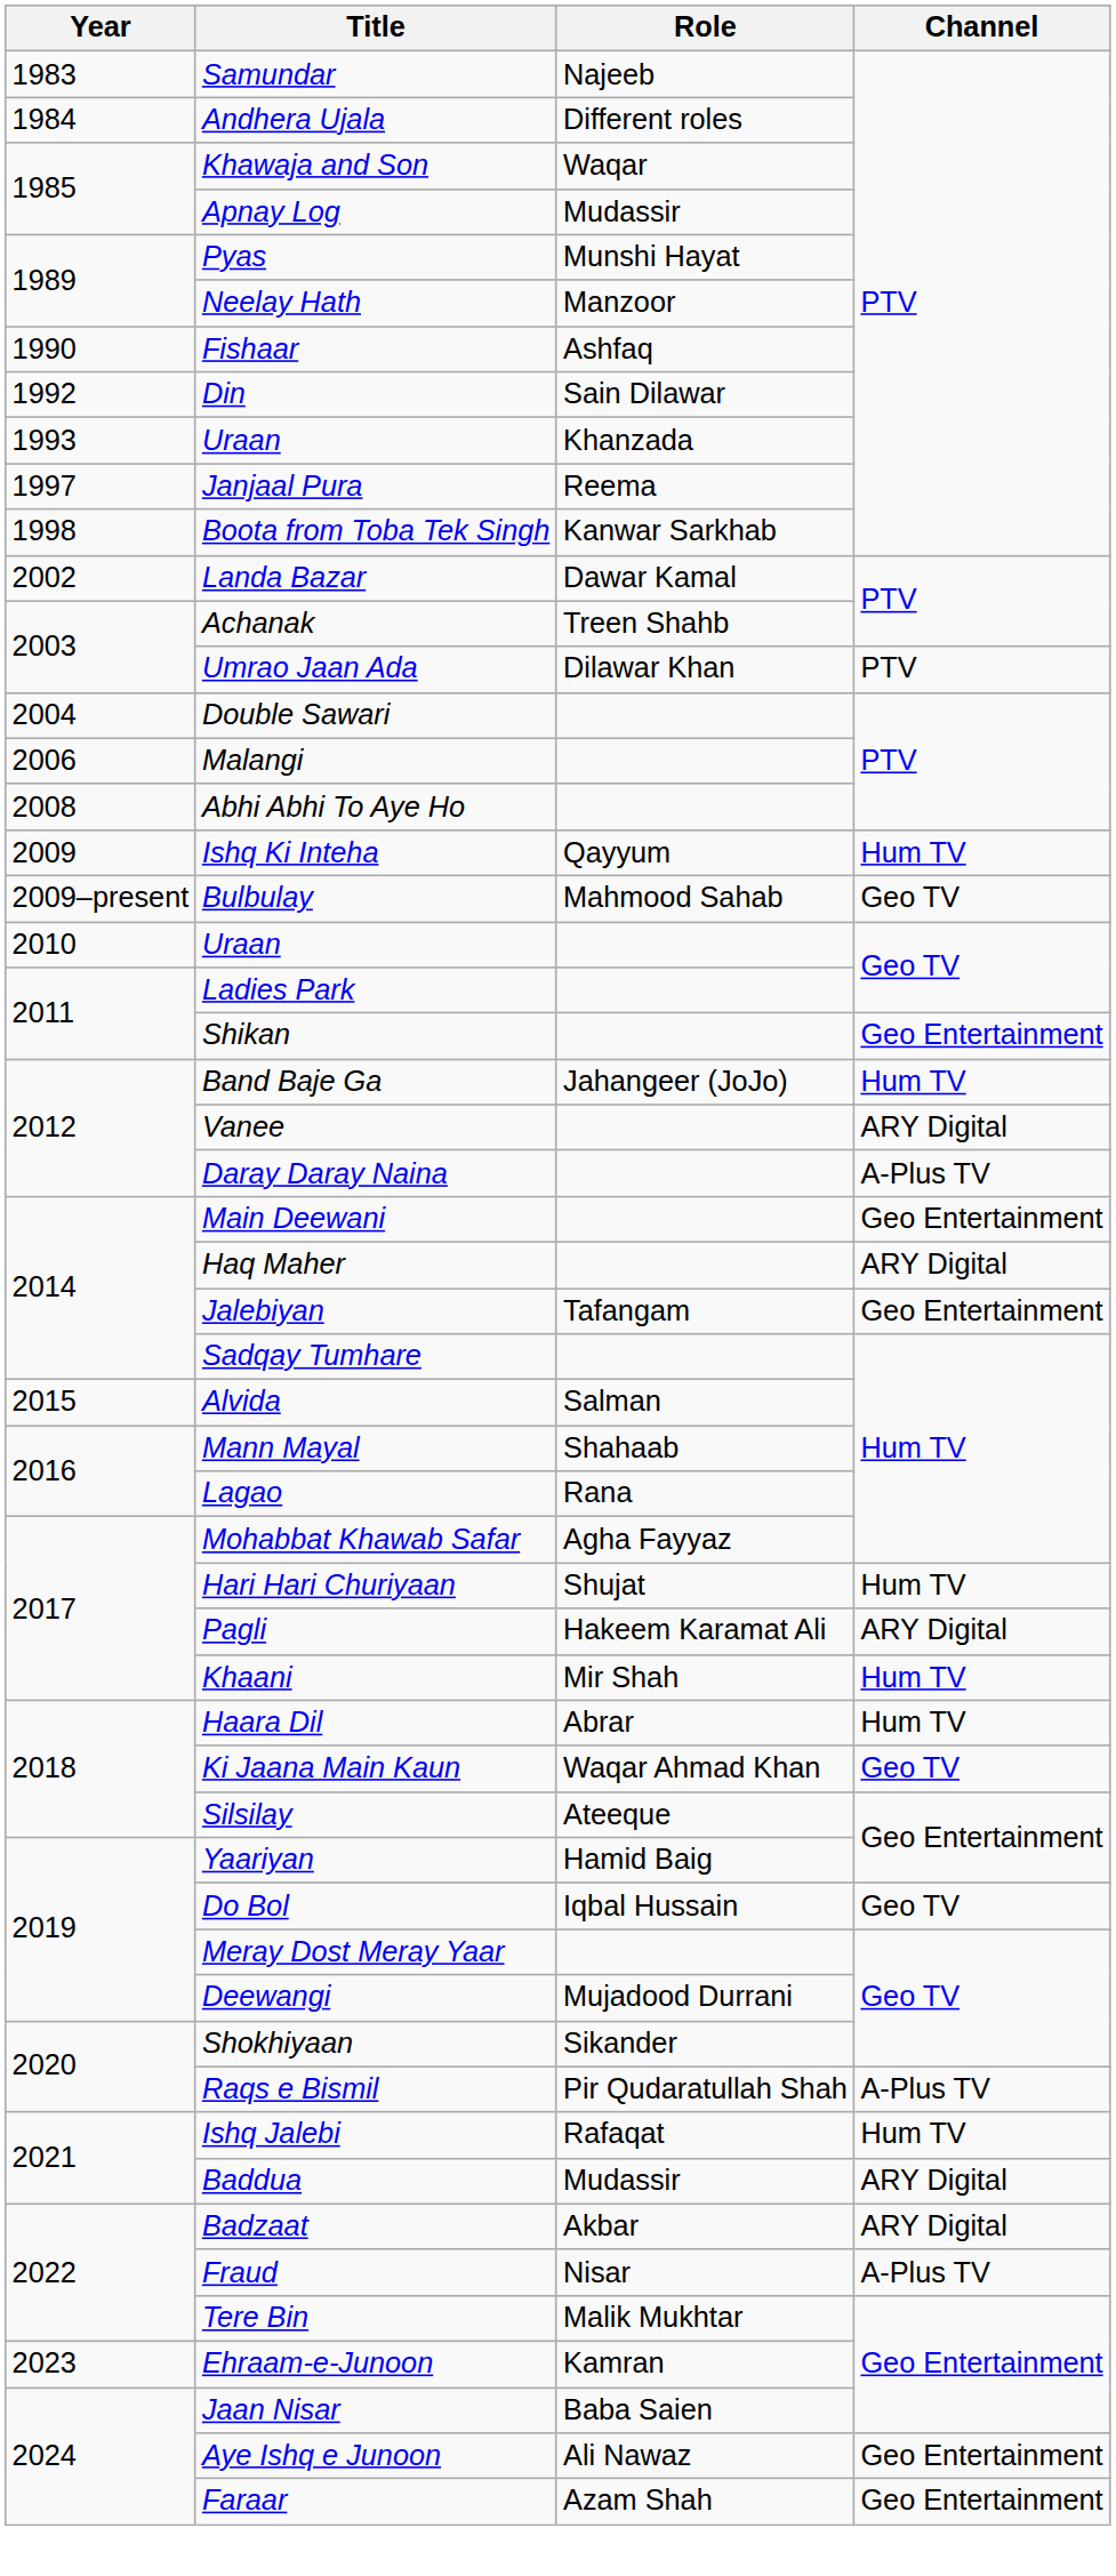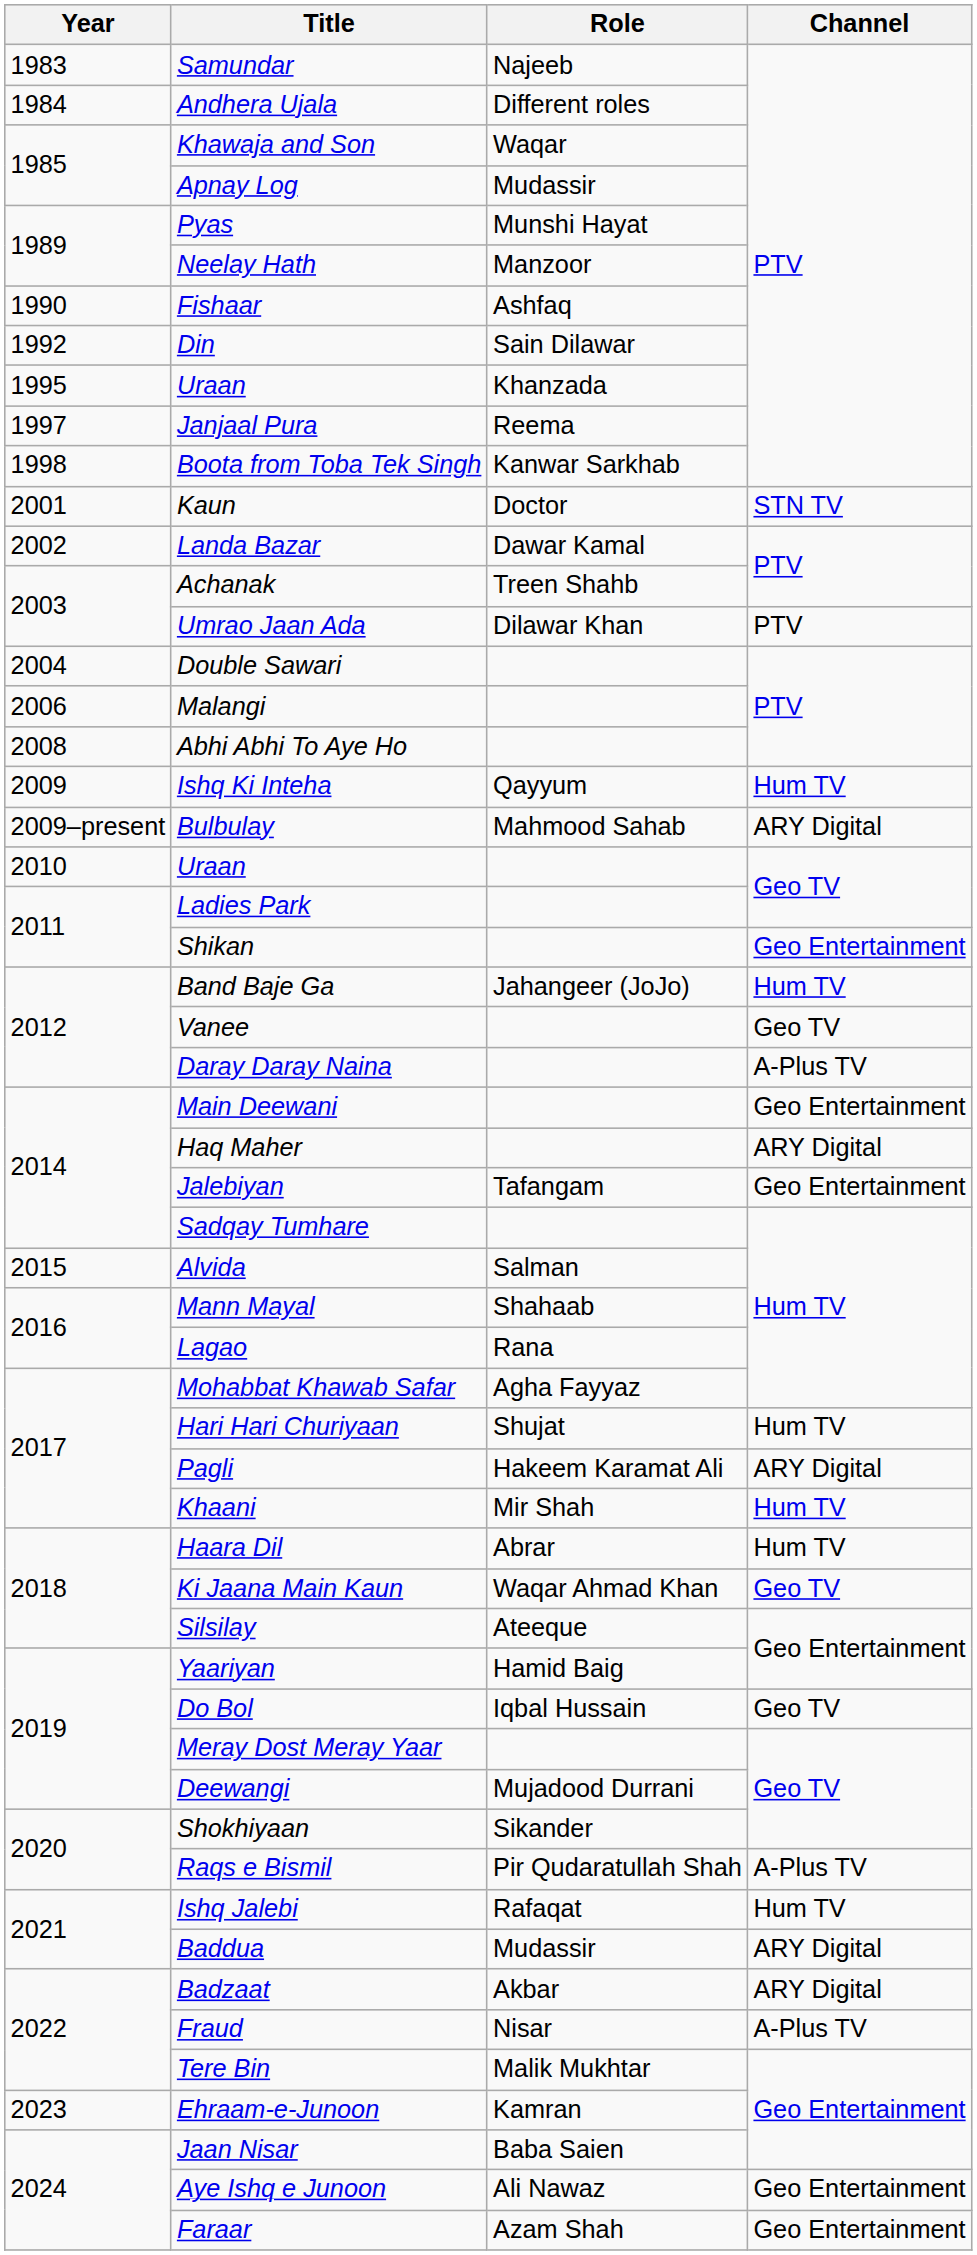Uraan / Khanzada | Year: 1993 -> 1995
+ row: 2001 | Kaun | Doctor | STN TV
Bulbulay | Channel: Geo TV -> ARY Digital
Vanee | Channel: ARY Digital -> Geo TV
